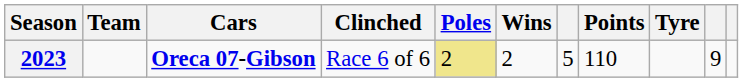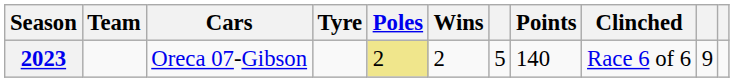columns swapped: Tyre <-> Clinched
2023 | Cars: bold -> normal
2023 | Points: 110 -> 140
